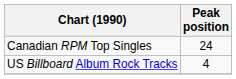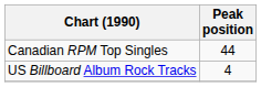Canadian RPM Top Singles | Peak position: 24 -> 44
